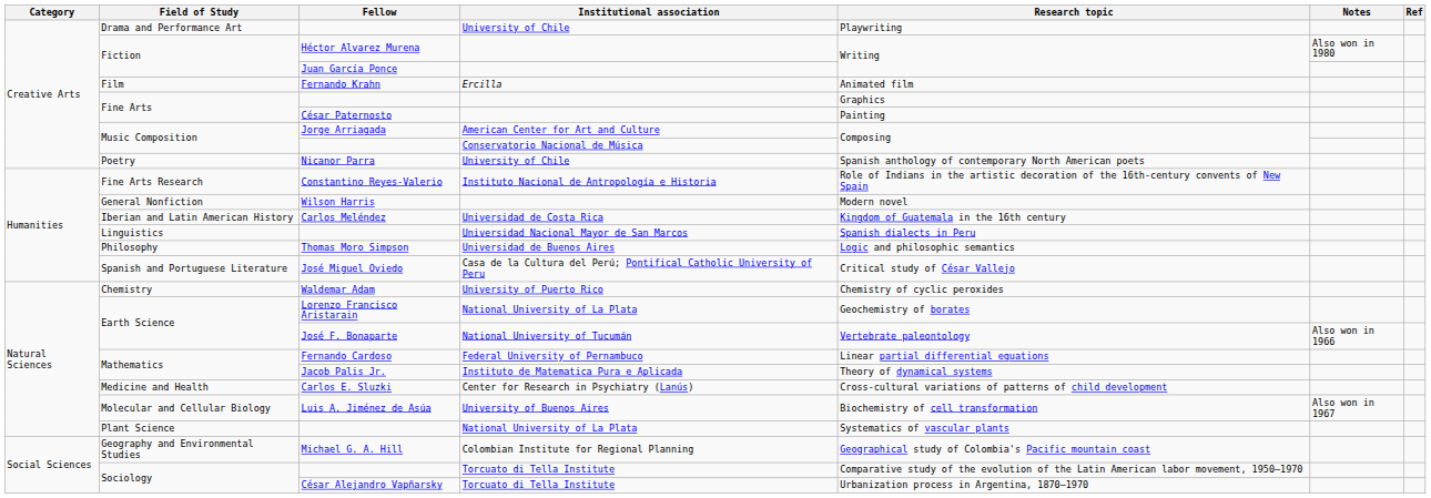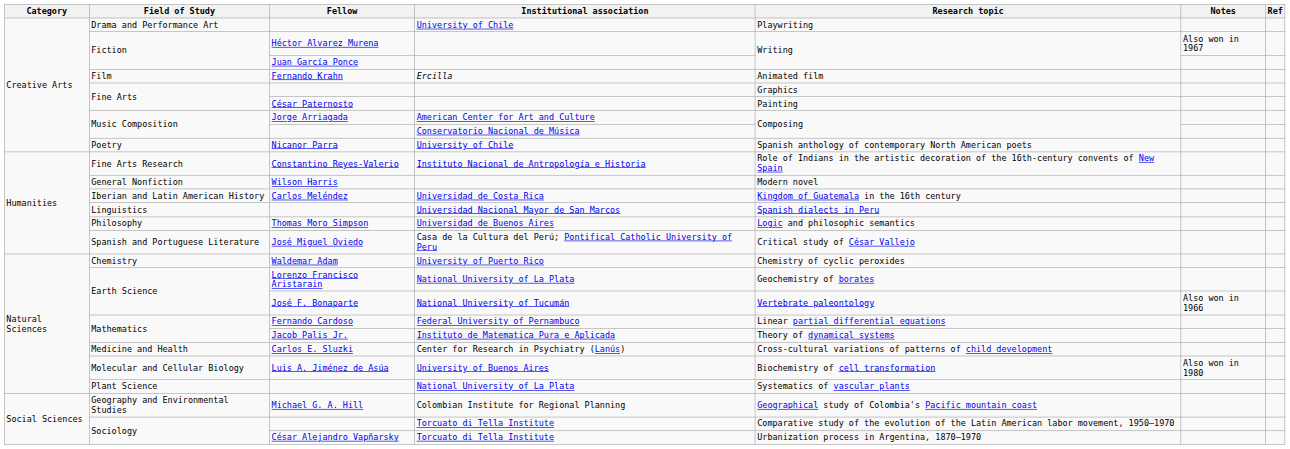Héctor Alvarez Murena | Notes: Also won in 1980 -> Also won in 1967
Luis A. Jiménez de Asúa | Notes: Also won in 1967 -> Also won in 1980
